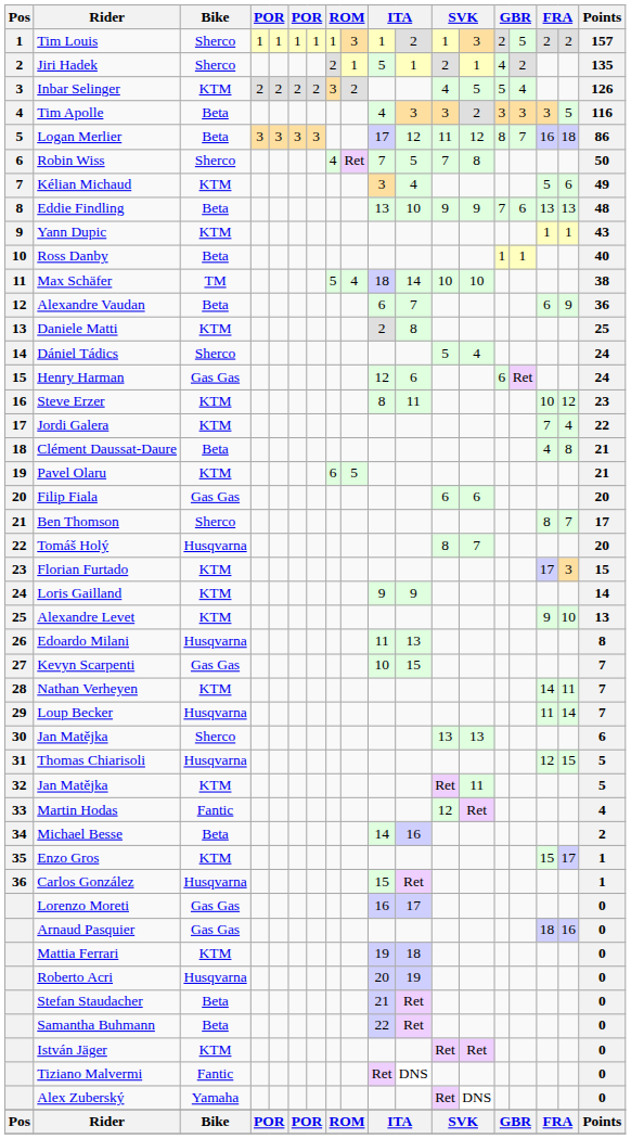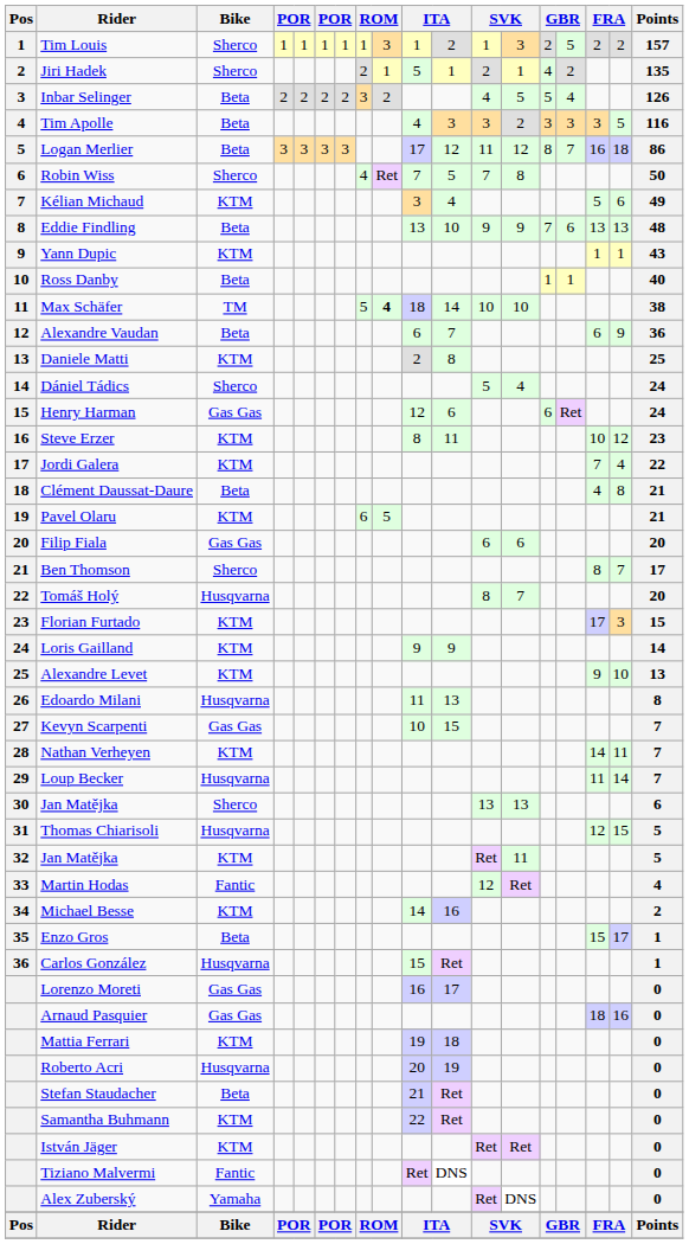Inbar Selinger | Bike: KTM -> Beta
Max Schäfer | column 9: normal -> bold
Michael Besse | Bike: Beta -> KTM
Enzo Gros | Bike: KTM -> Beta
Samantha Buhmann | Bike: Beta -> KTM
